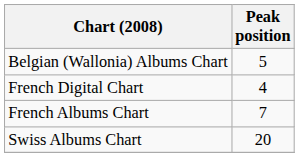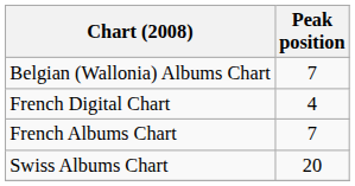Belgian (Wallonia) Albums Chart | Peak position: 5 -> 7
